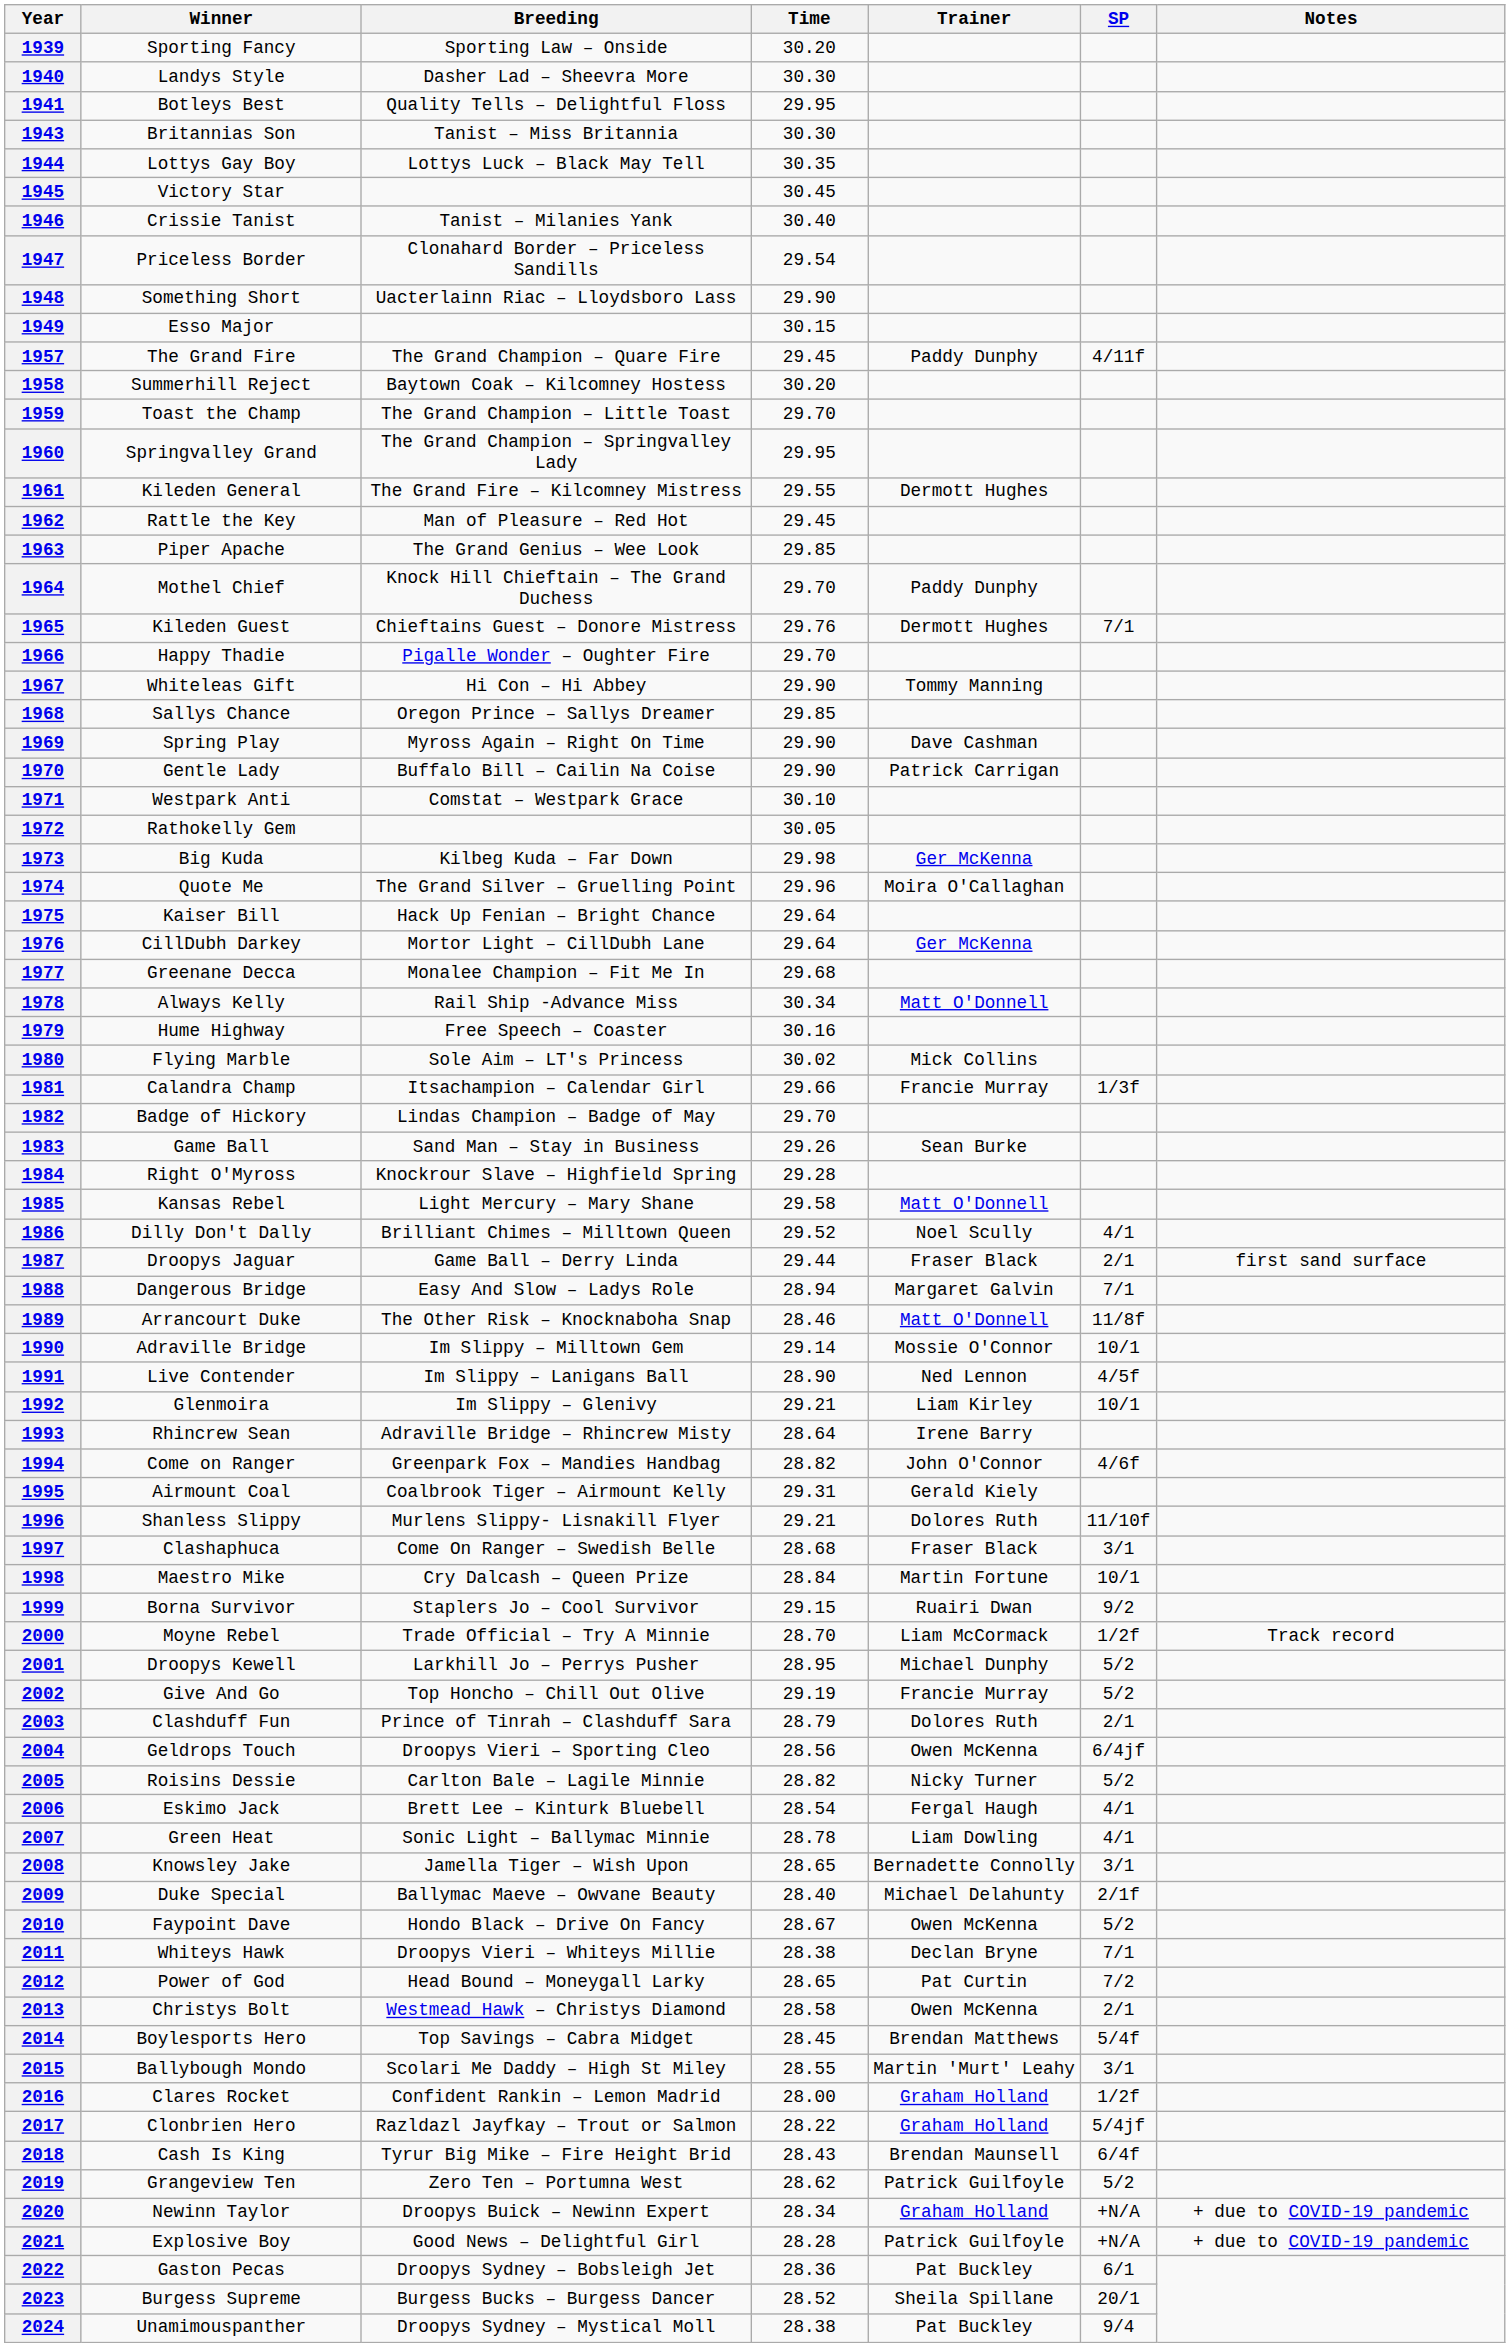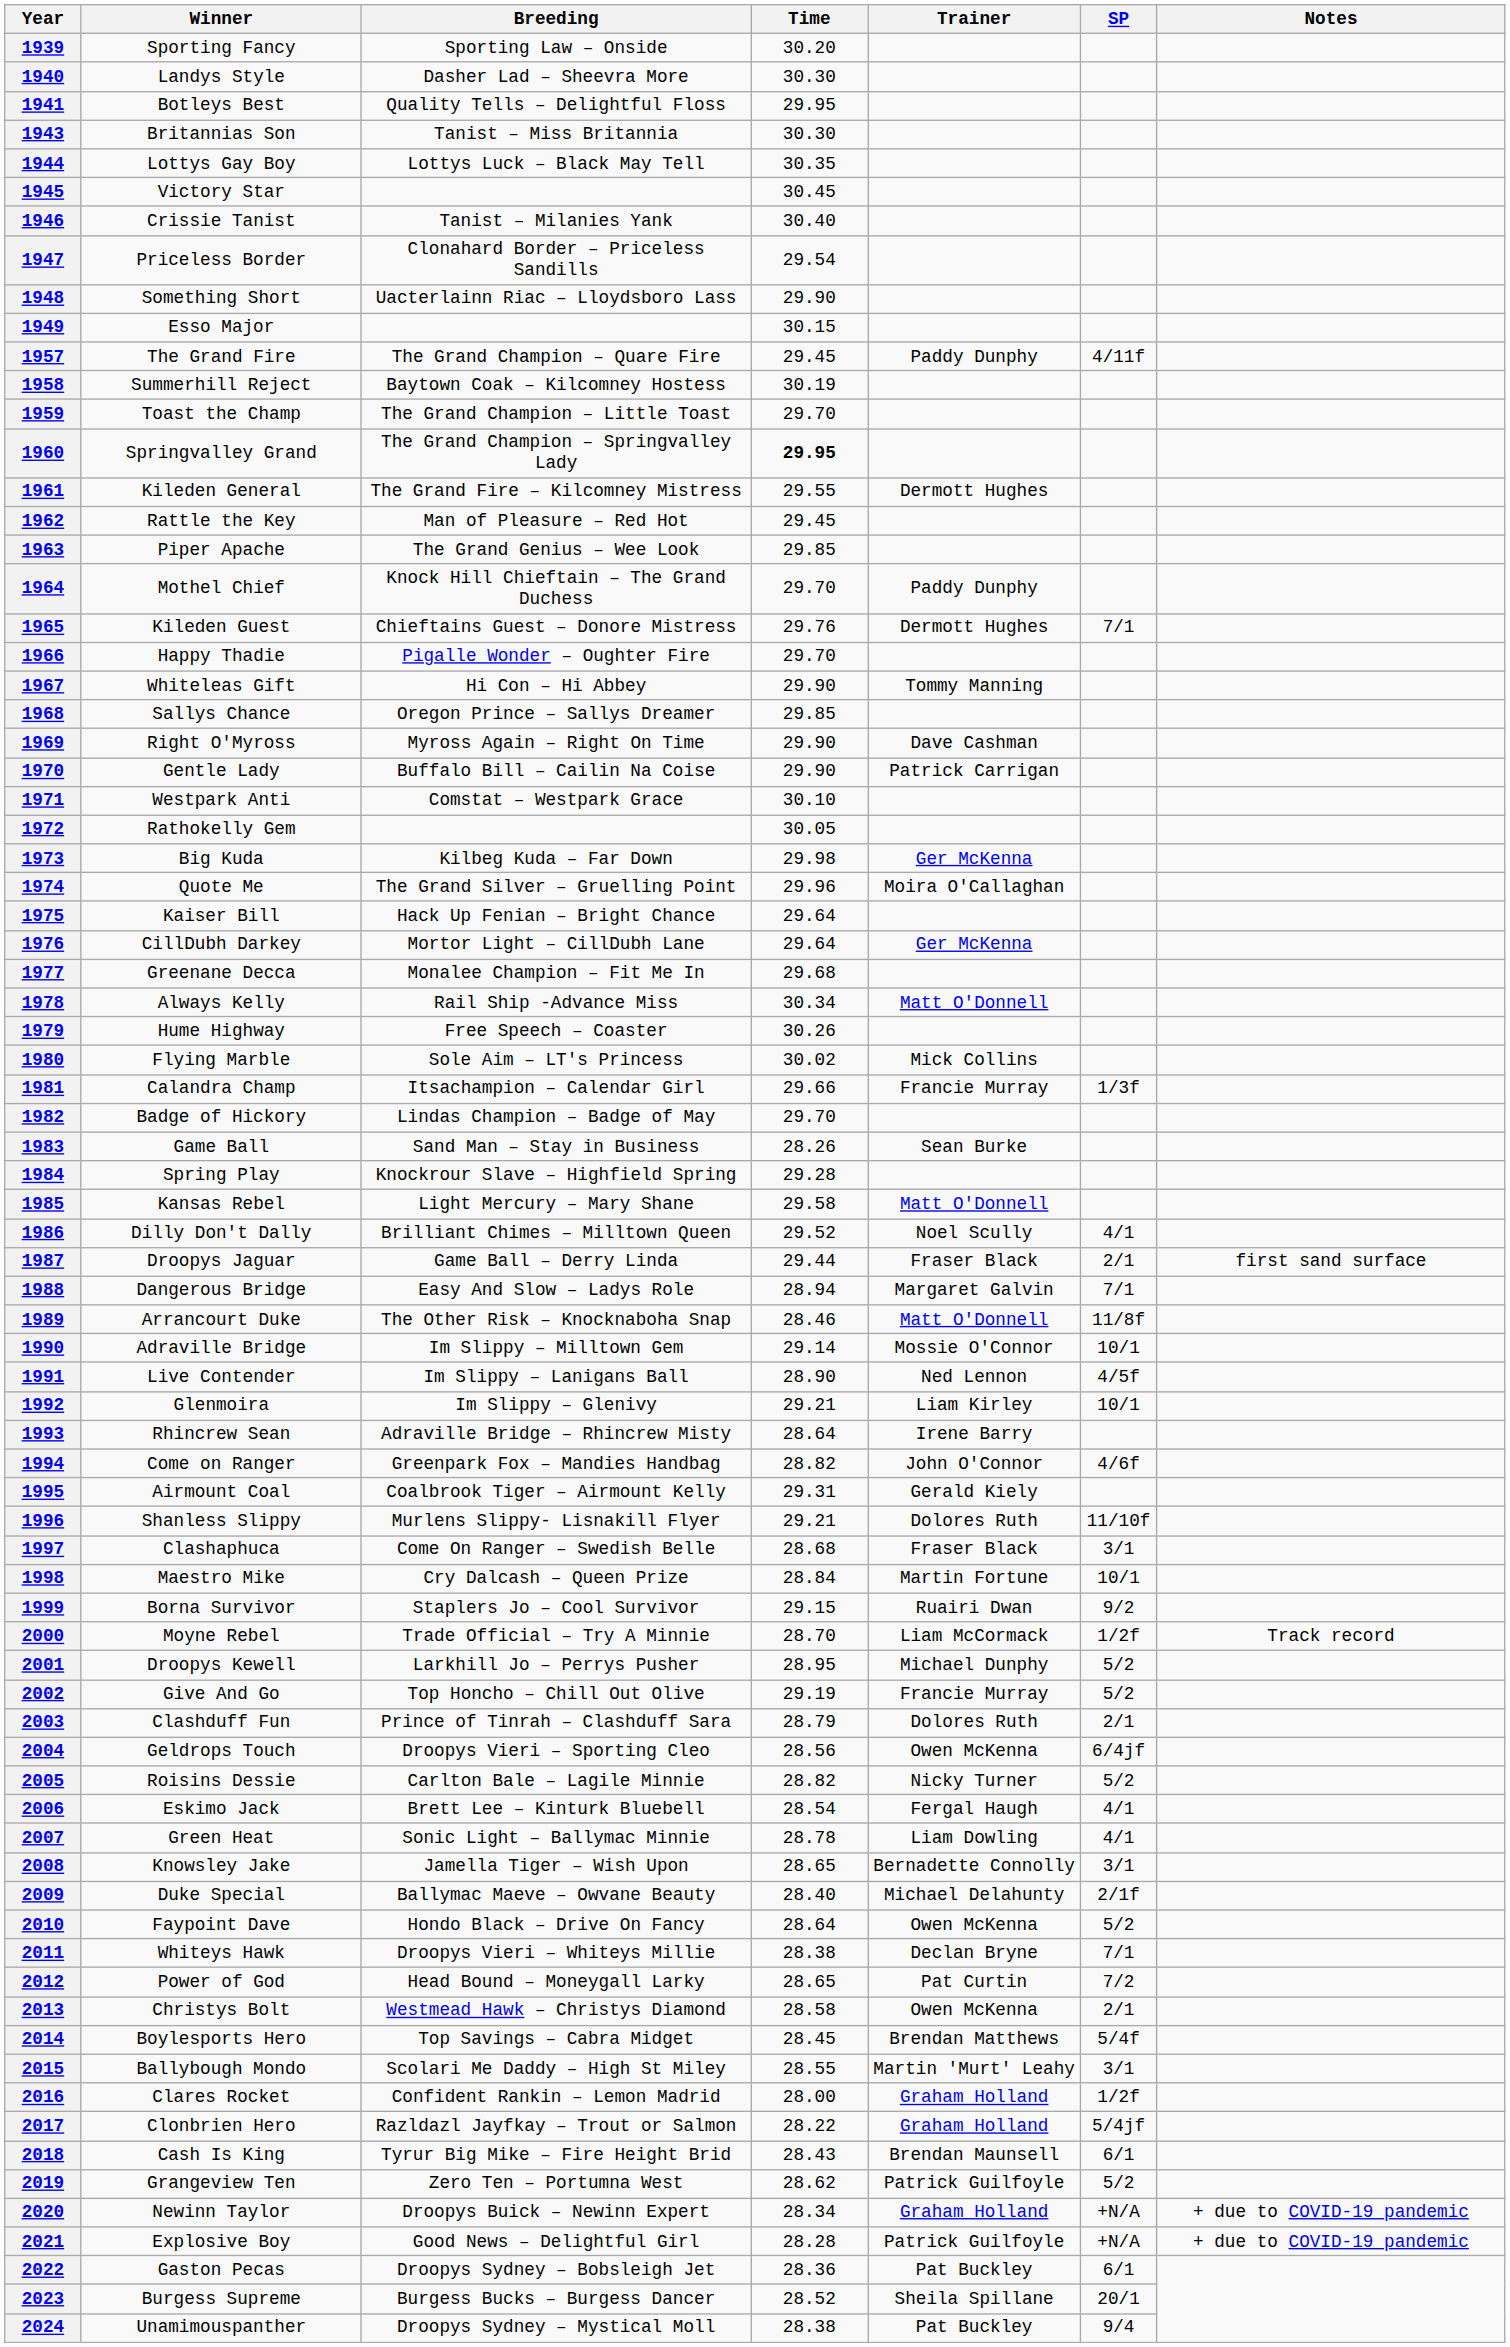1958 | Time: 30.20 -> 30.19
1960 | Time: normal -> bold
1969 | Winner: Spring Play -> Right O'Myross
1979 | Time: 30.16 -> 30.26
1983 | Time: 29.26 -> 28.26
1984 | Winner: Right O'Myross -> Spring Play
2010 | Time: 28.67 -> 28.64
2018 | SP: 6/4f -> 6/1
